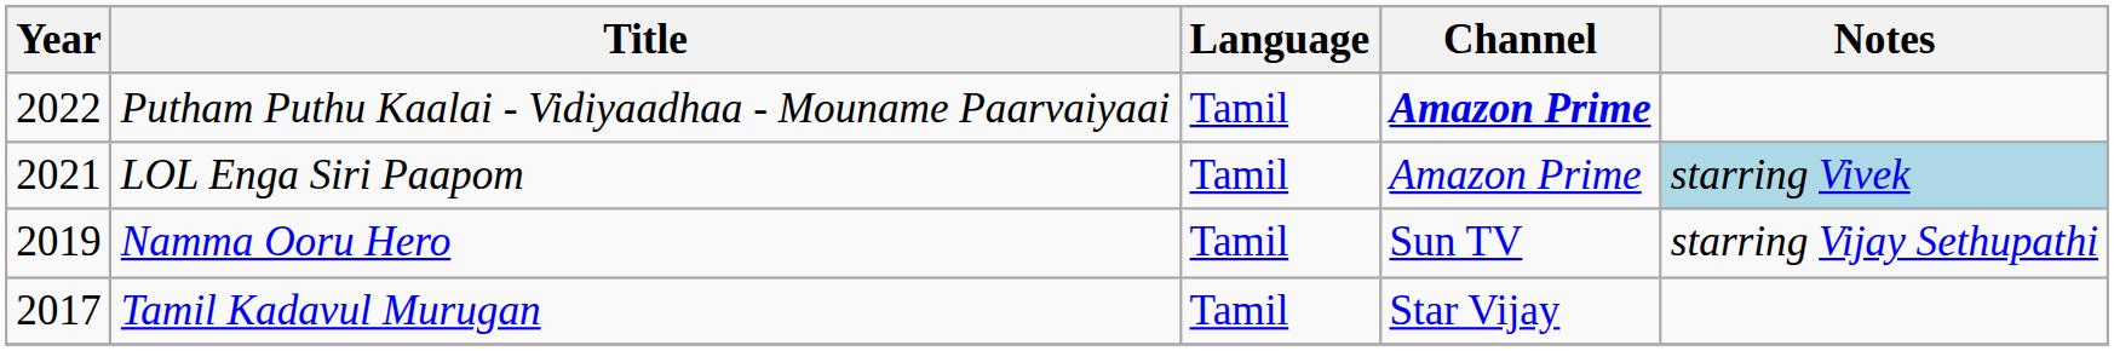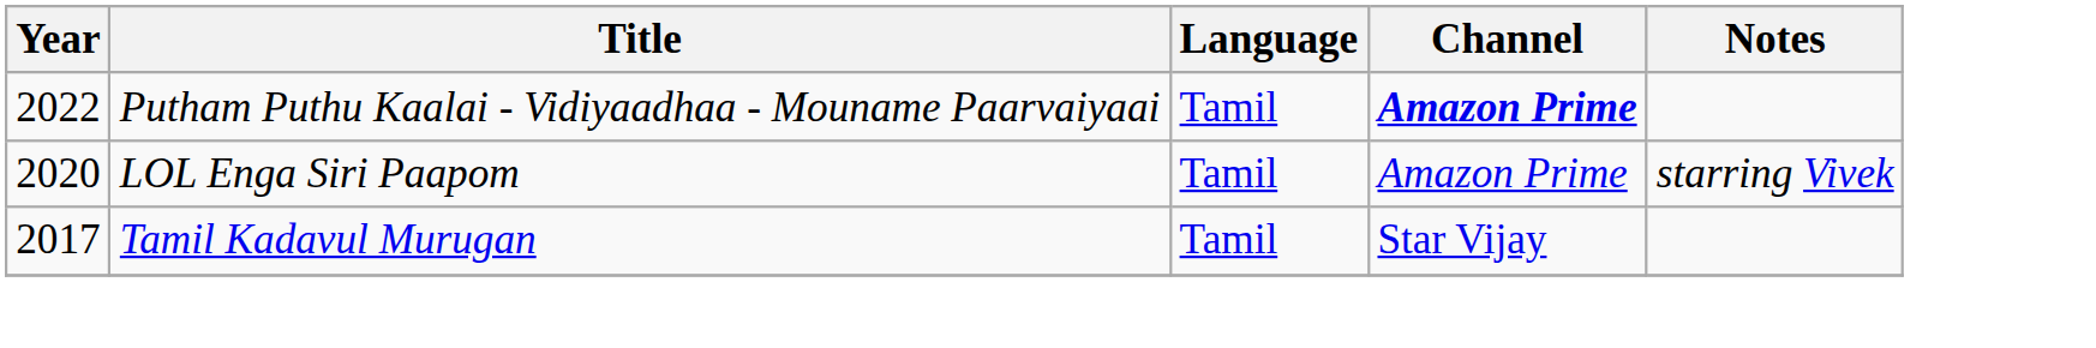LOL Enga Siri Paapom | Year: 2021 -> 2020
LOL Enga Siri Paapom | Notes: lightblue background -> no background
- row: 2019 | Namma Ooru Hero | Tamil | Sun TV | starring Vijay Sethupathi
